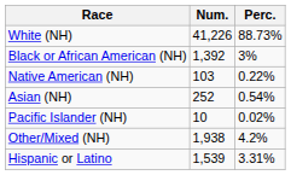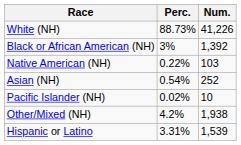columns swapped: Num. <-> Perc.
